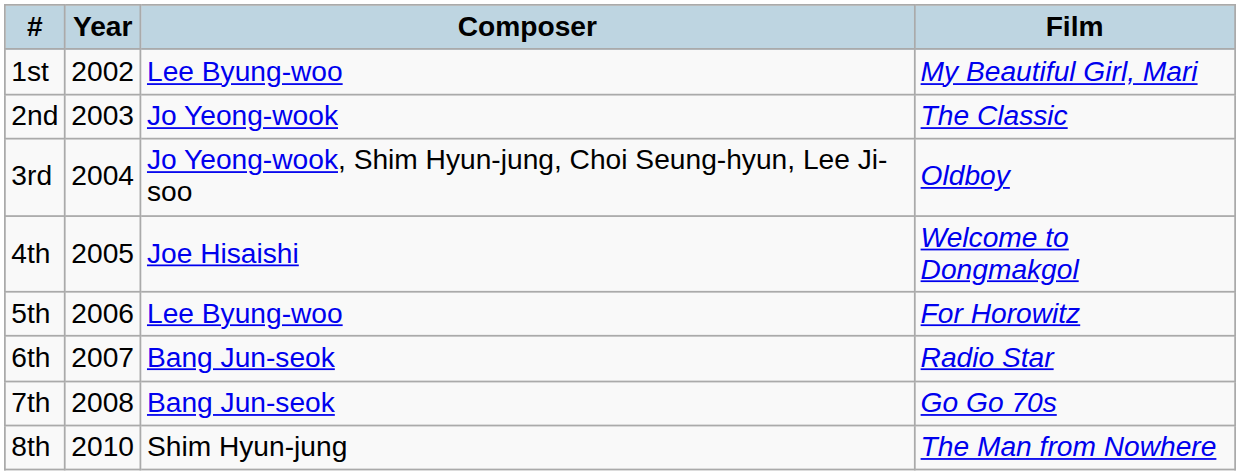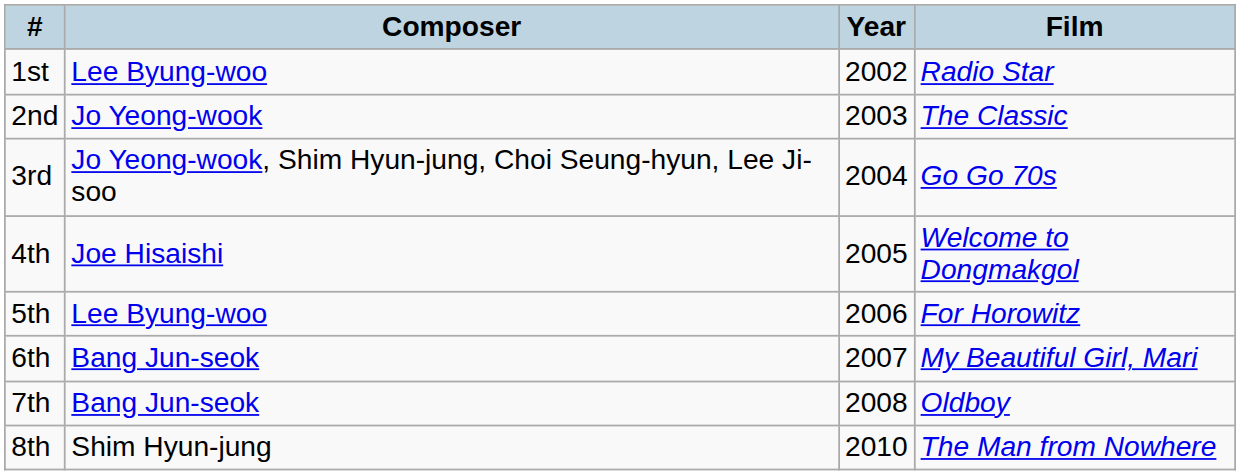columns swapped: Year <-> Composer
1st | Film: My Beautiful Girl, Mari -> Radio Star
3rd | Film: Oldboy -> Go Go 70s
6th | Film: Radio Star -> My Beautiful Girl, Mari
7th | Film: Go Go 70s -> Oldboy
